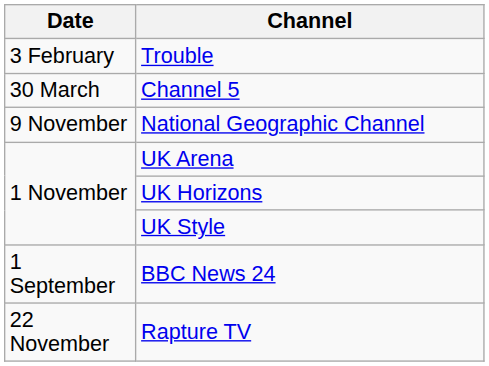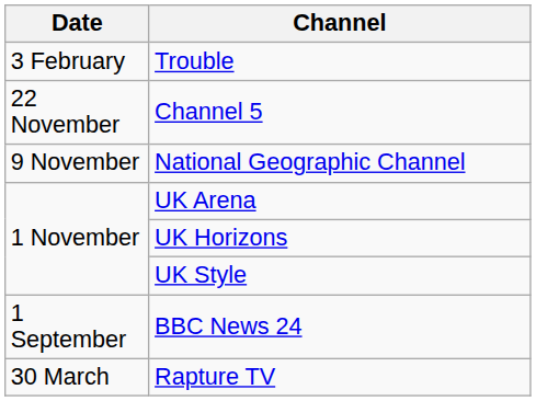Channel 5 | Date: 30 March -> 22 November
Rapture TV | Date: 22 November -> 30 March
